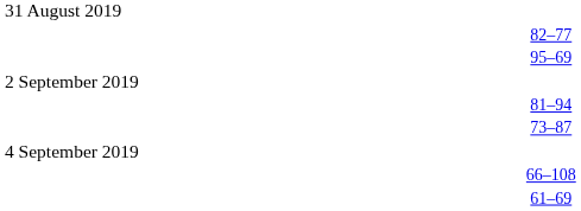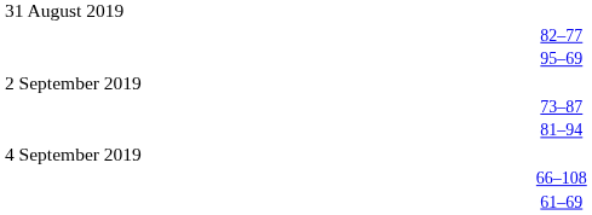rows swapped: 81–94 <-> 73–87
